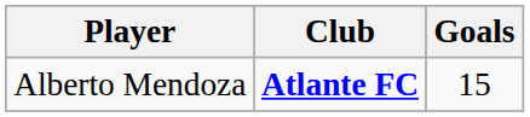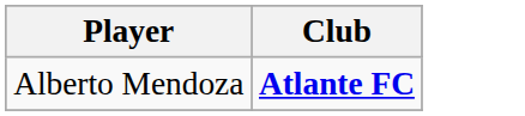- column: Goals | 15
